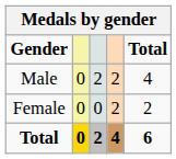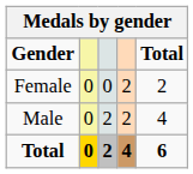rows swapped: Male <-> Female
